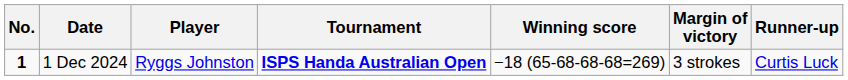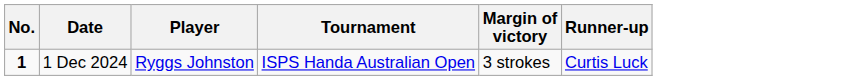- column: Winning score | −18 (65-68-68-68=269)
1 Dec 2024 | Tournament: bold -> normal
